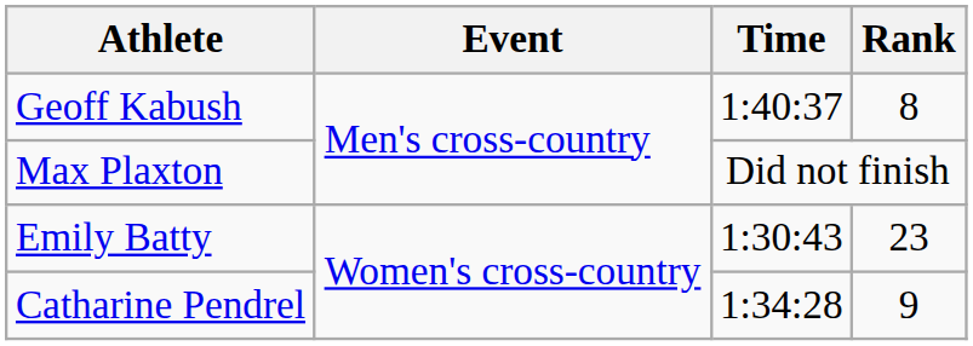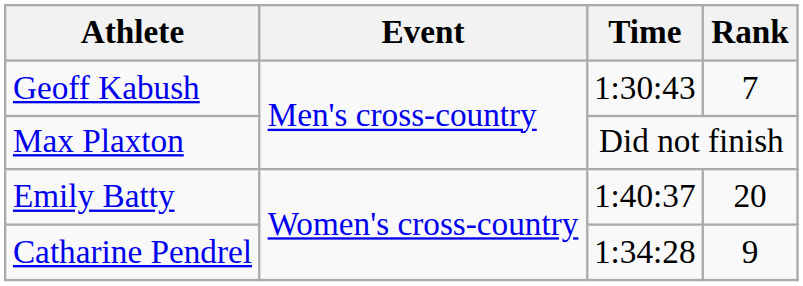Geoff Kabush | Time: 1:40:37 -> 1:30:43
Geoff Kabush | Rank: 8 -> 7
Emily Batty | Time: 1:30:43 -> 1:40:37
Emily Batty | Rank: 23 -> 20
